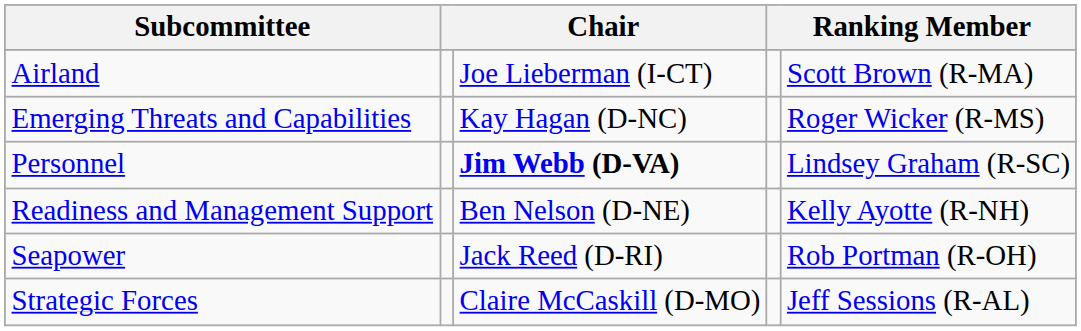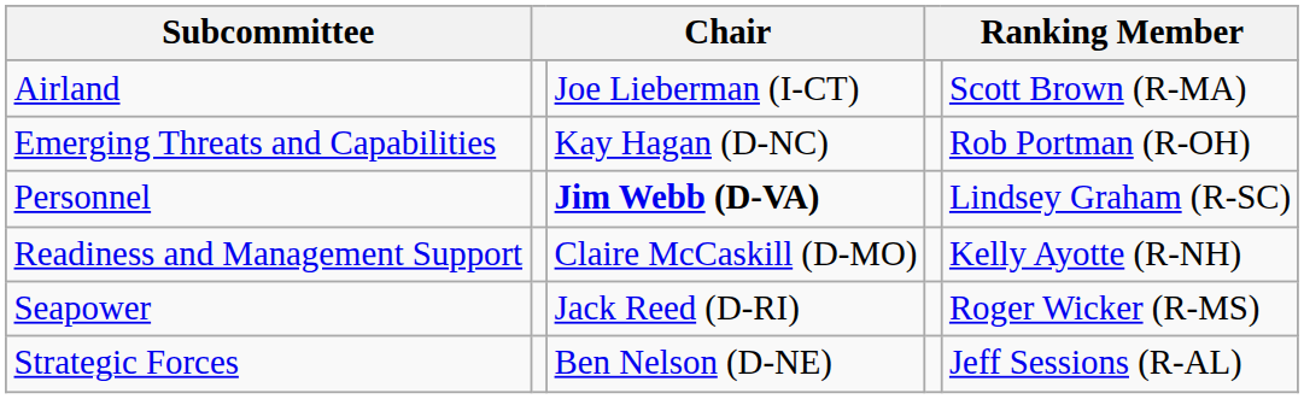Emerging Threats and Capabilities | column 5: Roger Wicker (R-MS) -> Rob Portman (R-OH)
Readiness and Management Support | column 3: Ben Nelson (D-NE) -> Claire McCaskill (D-MO)
Seapower | column 5: Rob Portman (R-OH) -> Roger Wicker (R-MS)
Strategic Forces | column 3: Claire McCaskill (D-MO) -> Ben Nelson (D-NE)
